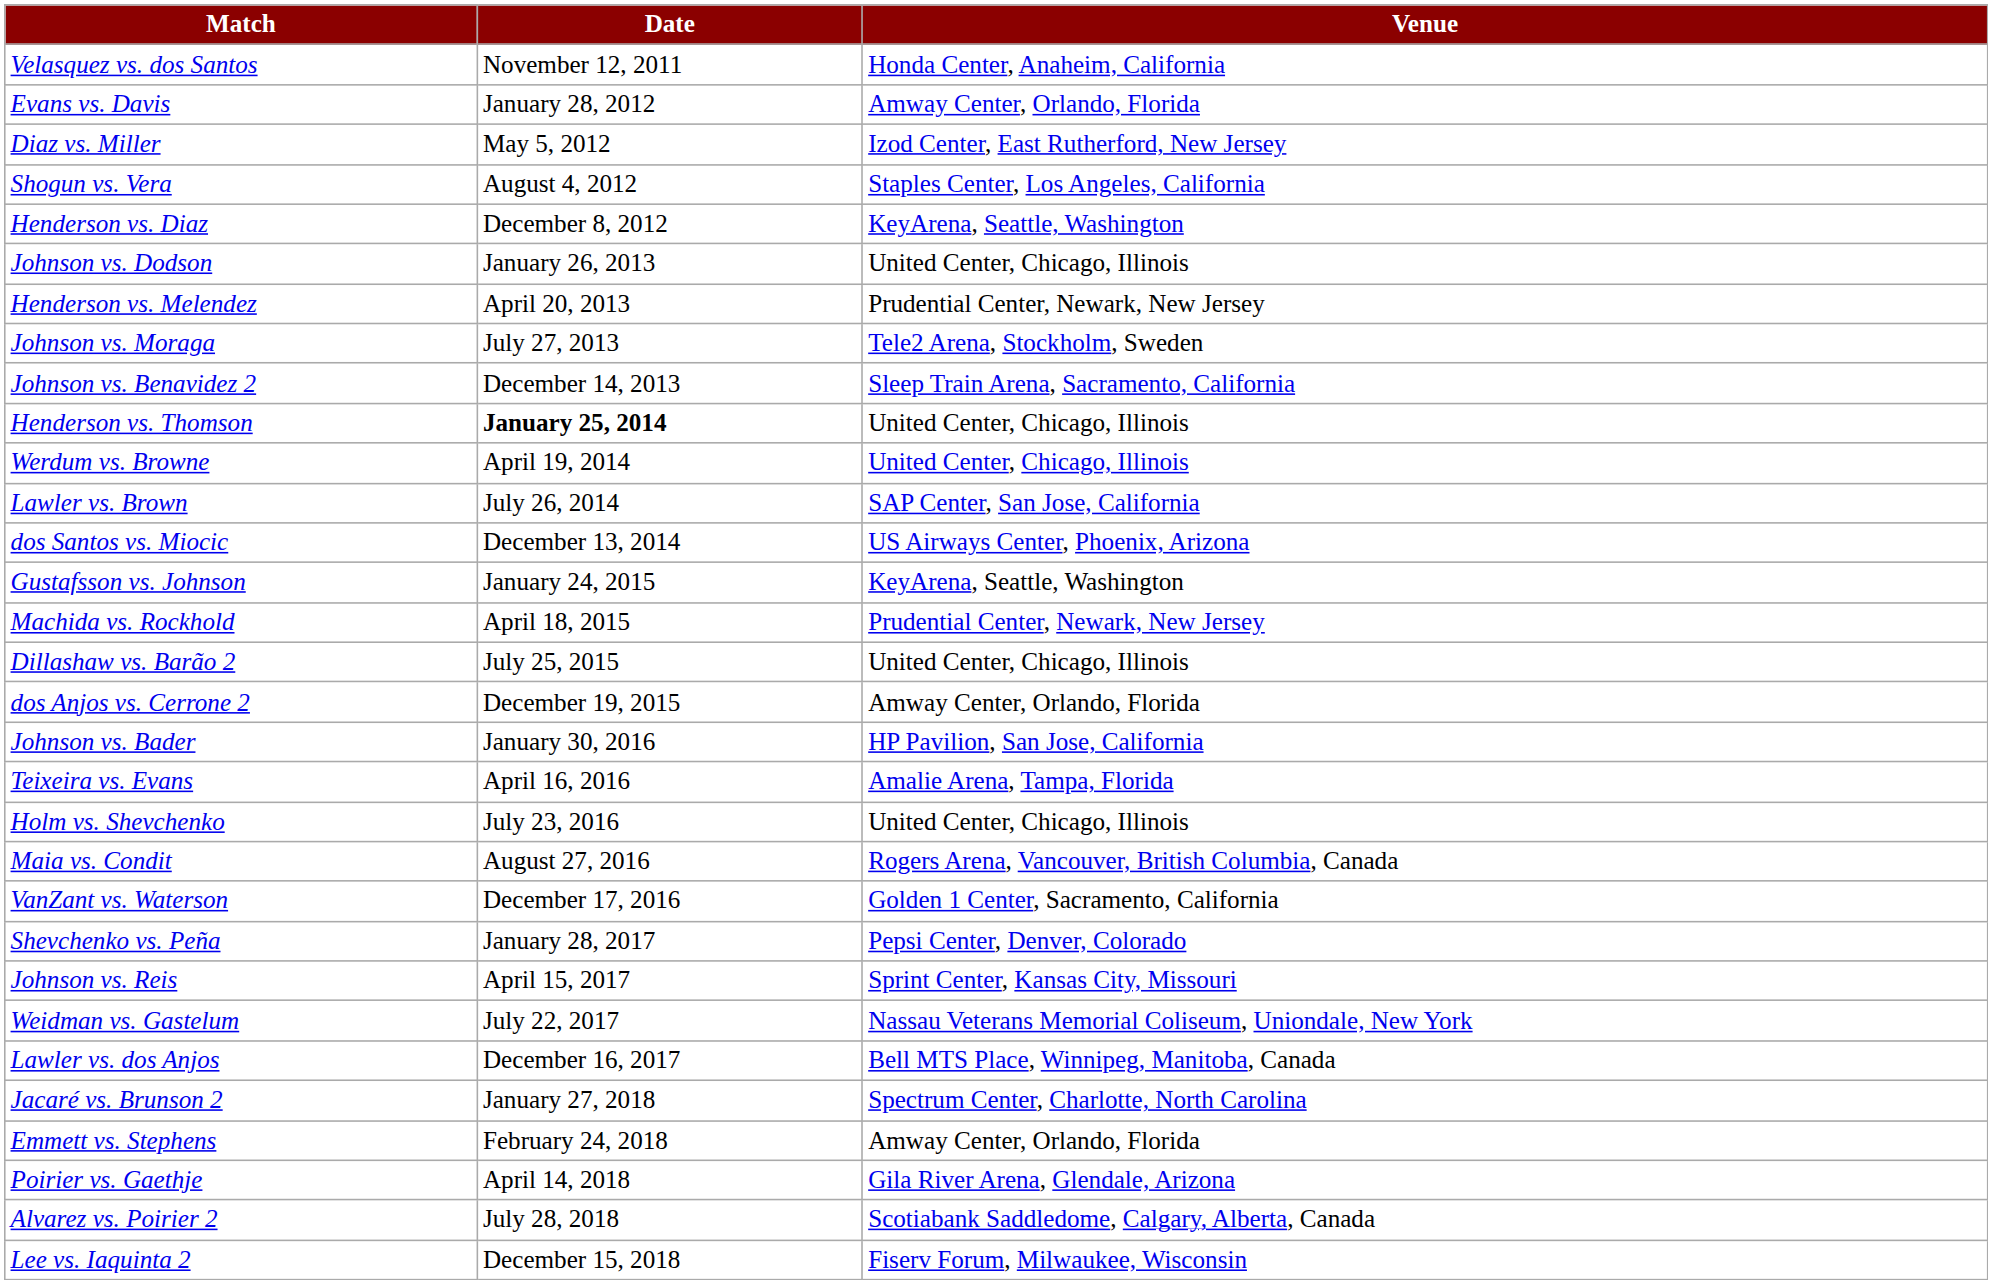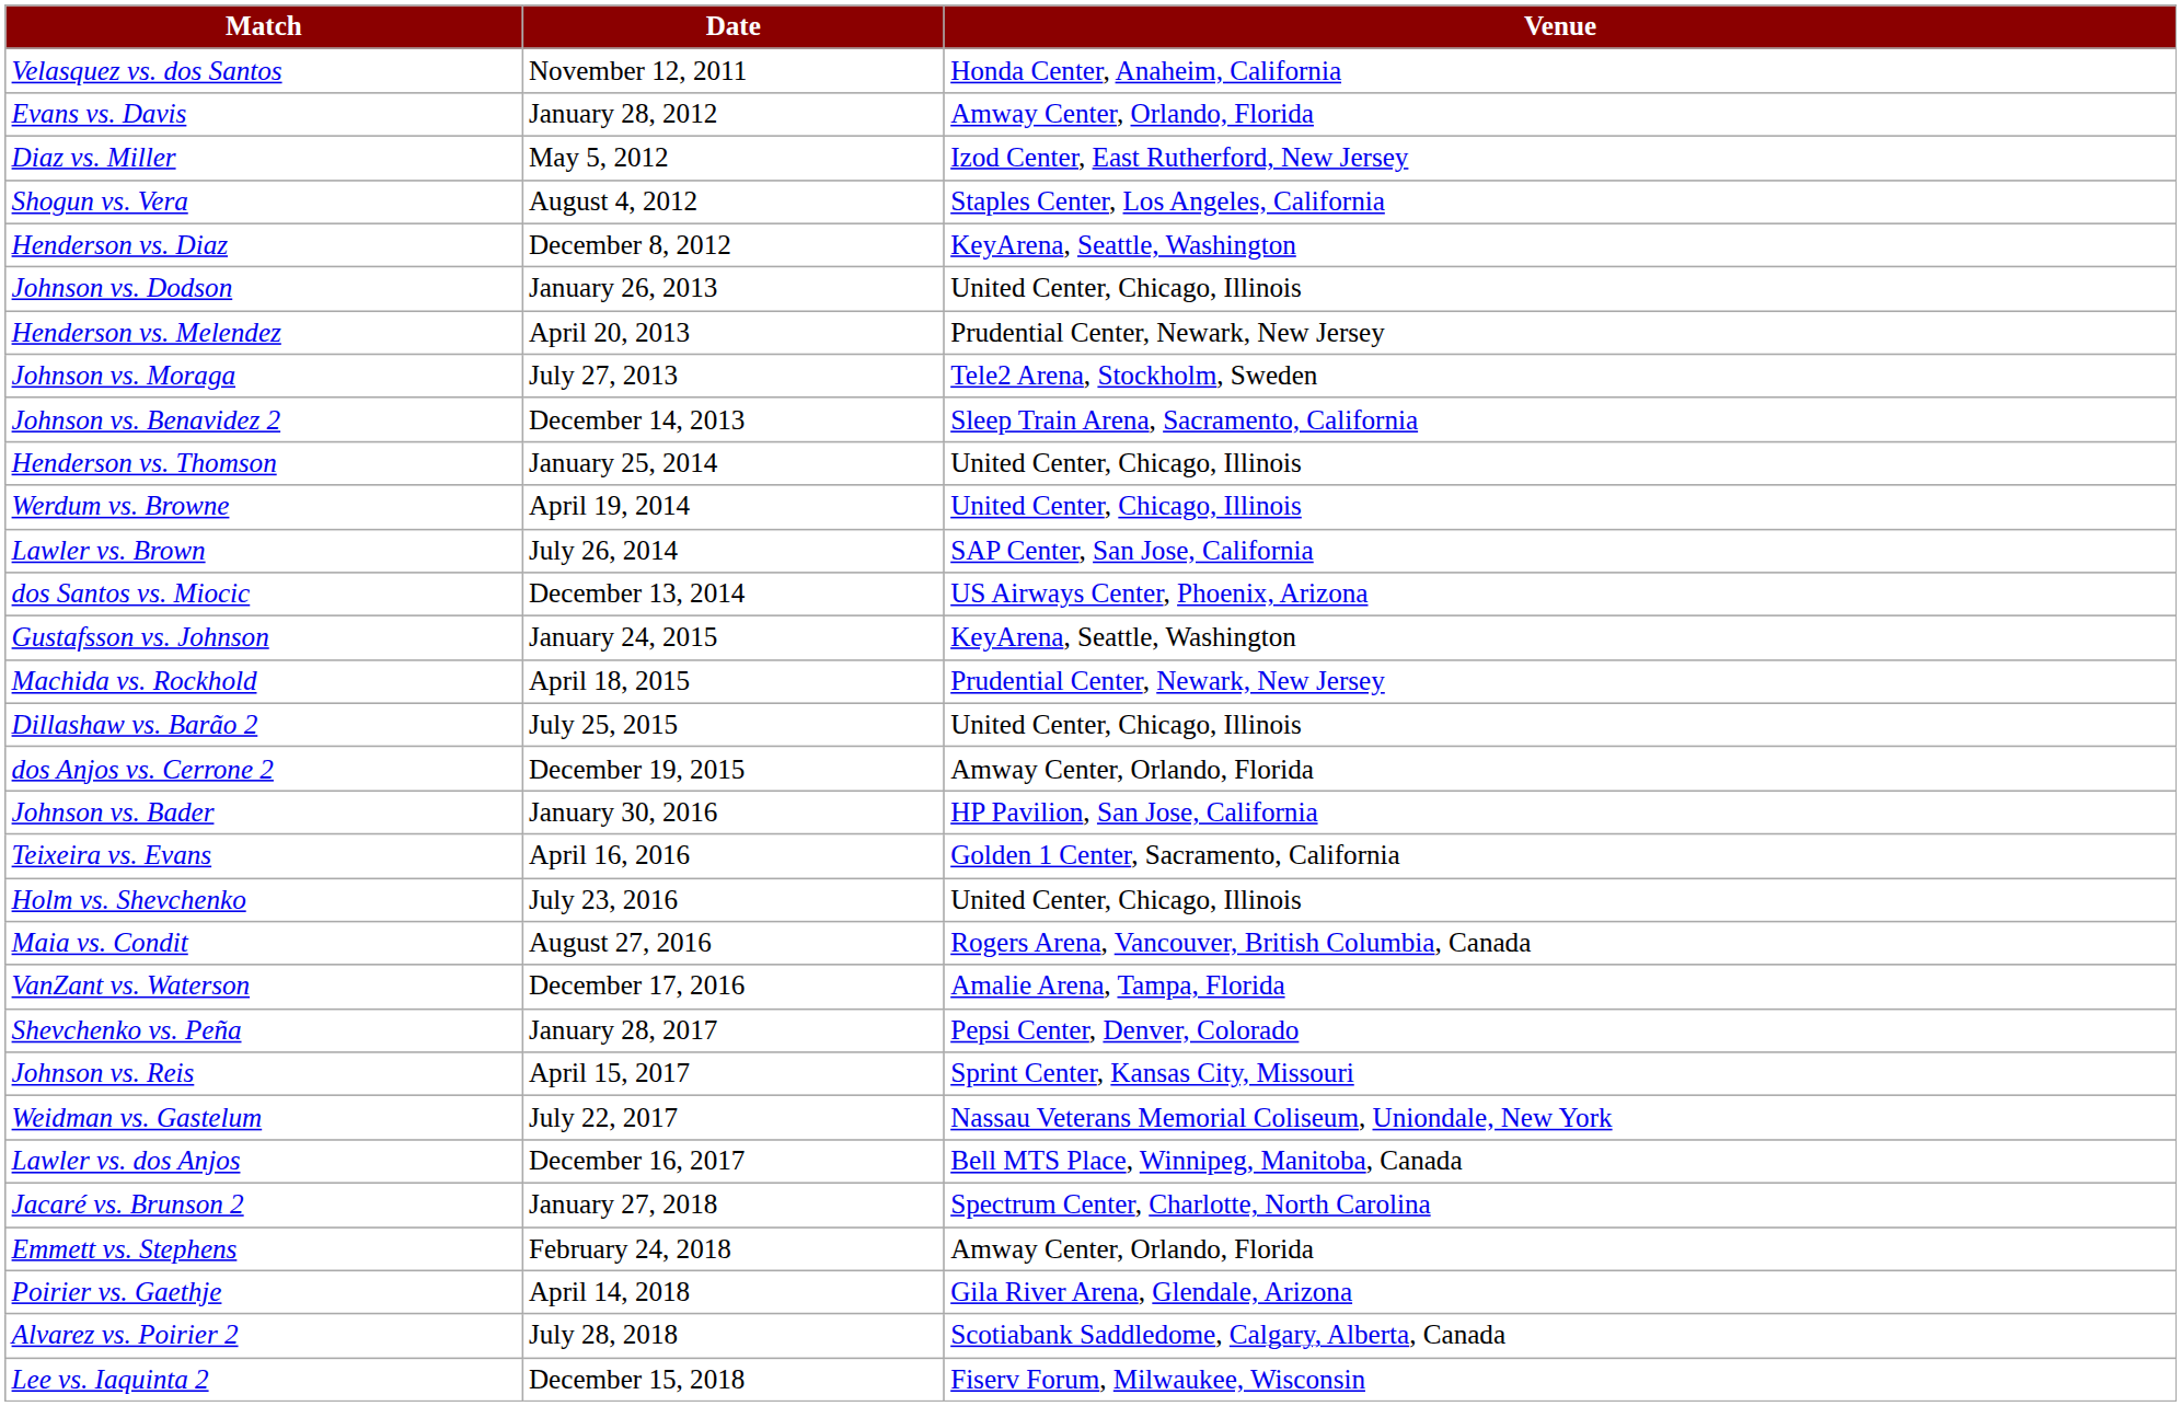Henderson vs. Thomson | Date: bold -> normal
Teixeira vs. Evans | Venue: Amalie Arena, Tampa, Florida -> Golden 1 Center, Sacramento, California
VanZant vs. Waterson | Venue: Golden 1 Center, Sacramento, California -> Amalie Arena, Tampa, Florida
